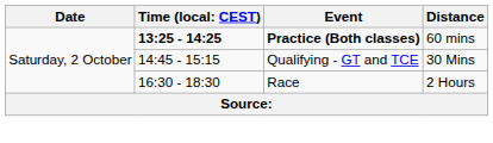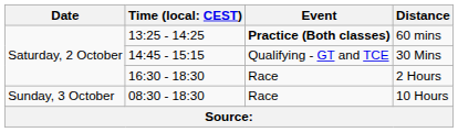60 mins | column 2: bold -> normal
+ row: Sunday, 3 October | 08:30 - 18:30 | Race | 10 Hours
